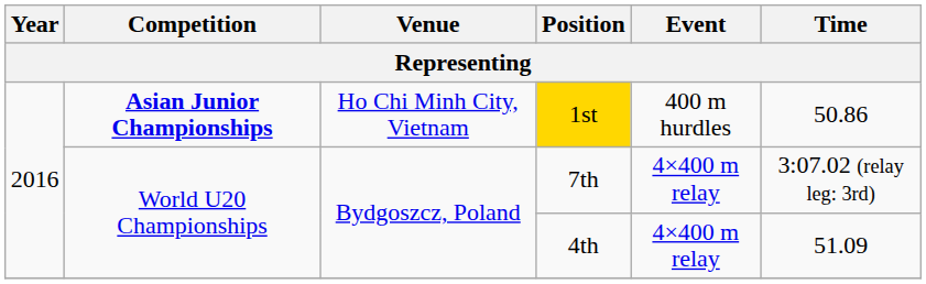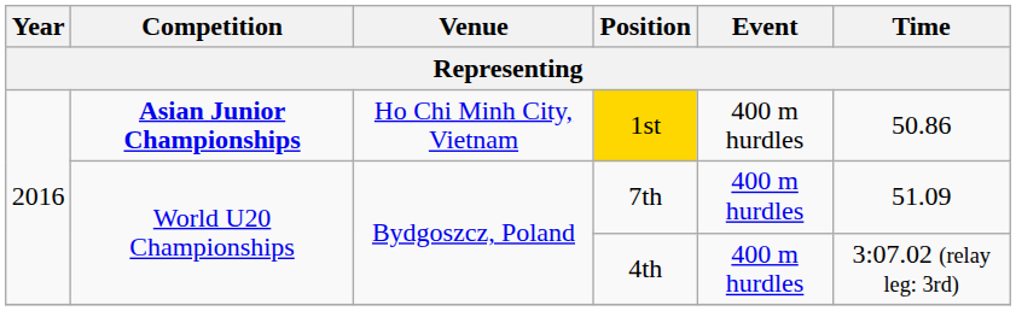7th | Event: 4×400 m relay -> 400 m hurdles
7th | Time: 3:07.02 (relay leg: 3rd) -> 51.09
4th | Event: 4×400 m relay -> 400 m hurdles
4th | Time: 51.09 -> 3:07.02 (relay leg: 3rd)
